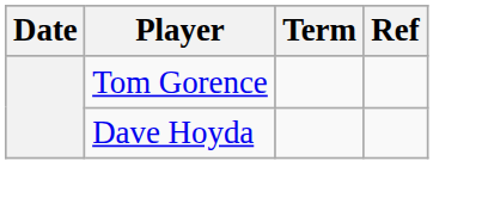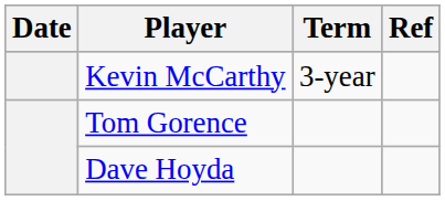+ row: Kevin McCarthy | 3-year
